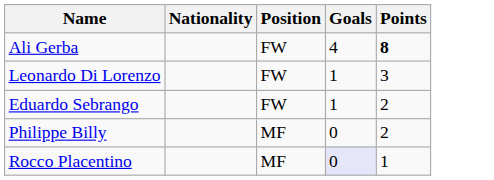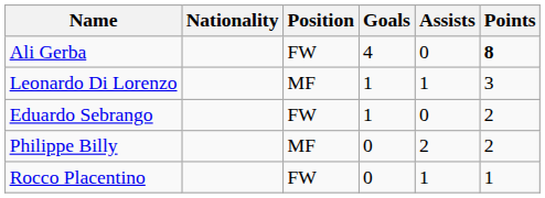+ column: Assists | 0 | 1 | 0 | 2 | 1
Leonardo Di Lorenzo | Position: FW -> MF
Rocco Placentino | Position: MF -> FW
Rocco Placentino | Goals: lavender background -> no background
